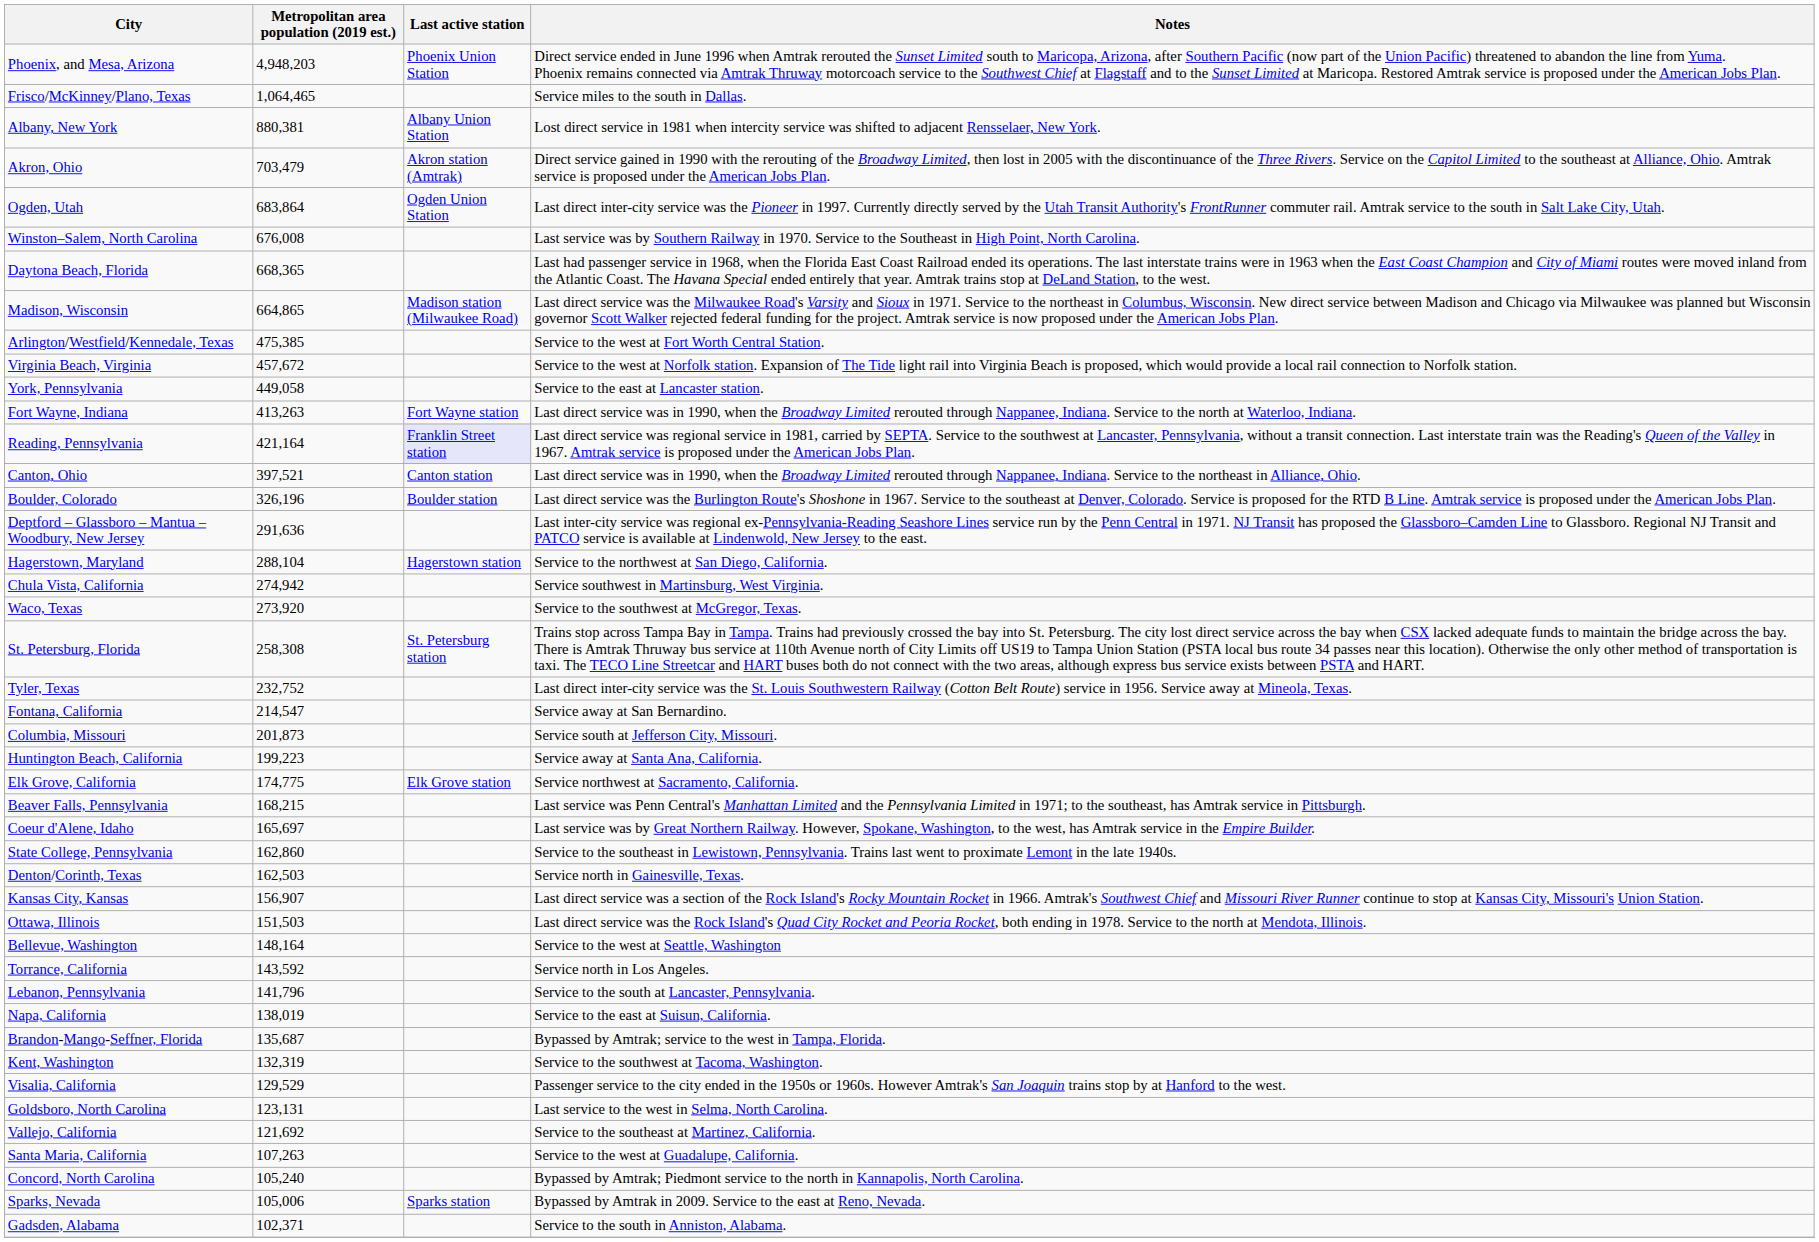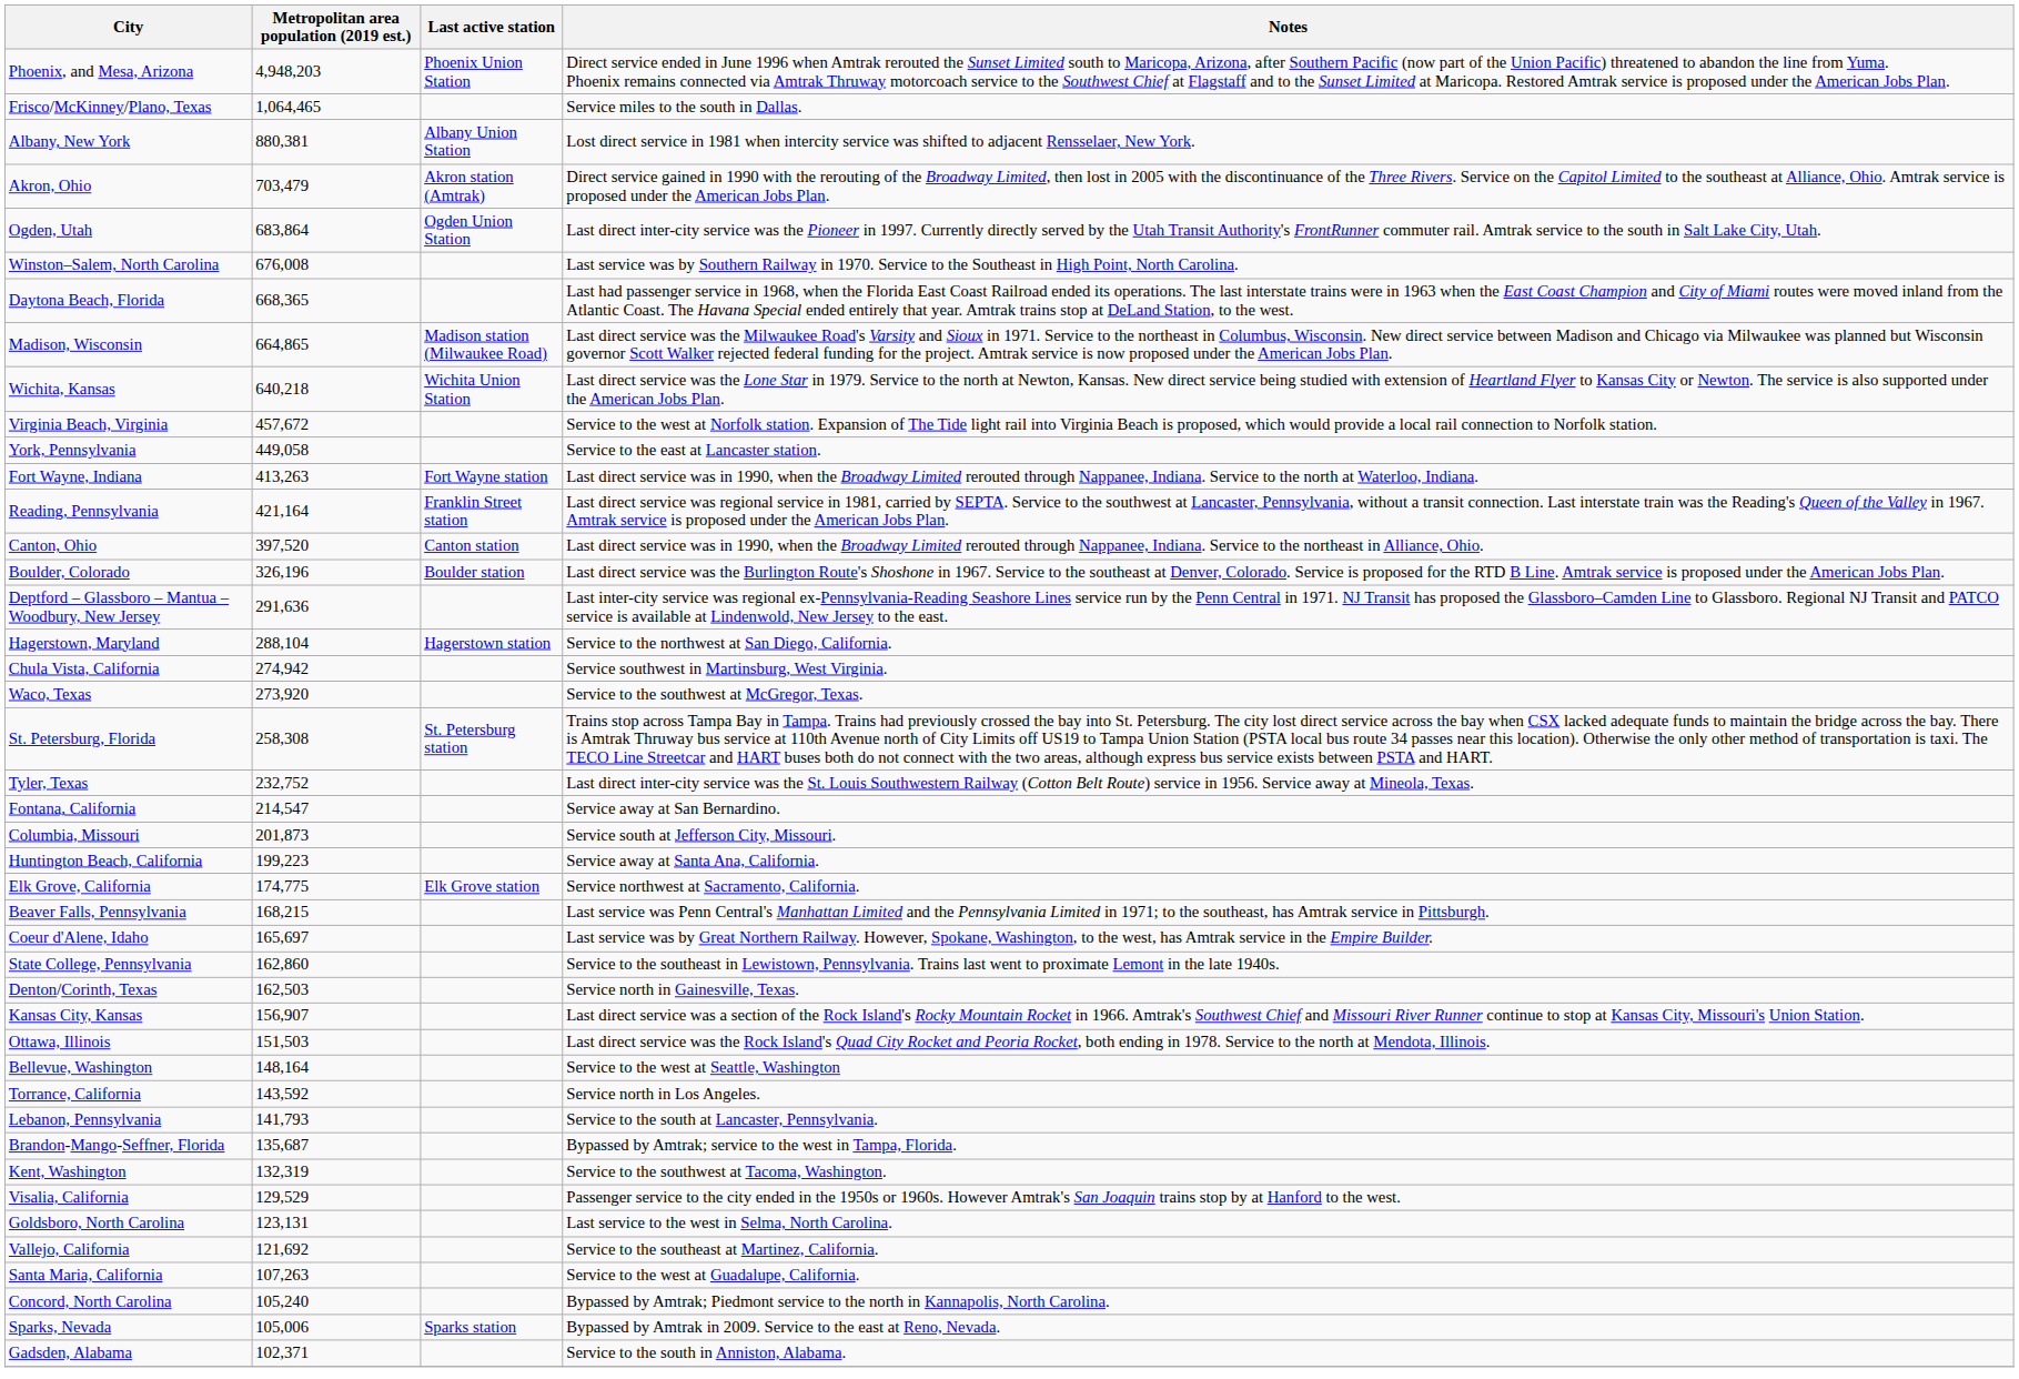+ row: Wichita, Kansas | 640,218 | Wichita Union Station | Last direct service was the Lone Star in 1979. Service to the north at Newton, Kansas. New direct service being studied with extension of Heartland Flyer to Kansas City or Newton. The service is also supported under the American Jobs Plan.
- row: Arlington/Westfield/Kennedale, Texas | 475,385 | Service to the west at Fort Worth Central Station.
Reading, Pennsylvania | Last active station: lavender background -> no background
Canton, Ohio | Metropolitan area population (2019 est.): 397,521 -> 397,520
Lebanon, Pennsylvania | Metropolitan area population (2019 est.): 141,796 -> 141,793
- row: Napa, California | 138,019 | Service to the east at Suisun, California.
